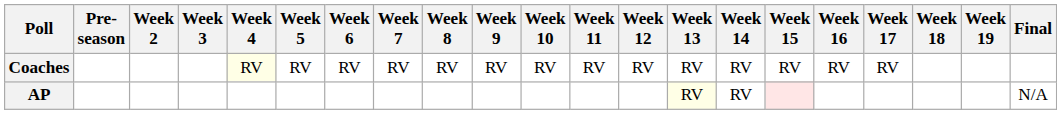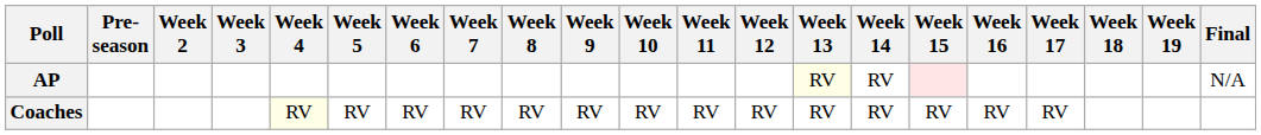rows swapped: AP <-> Coaches
